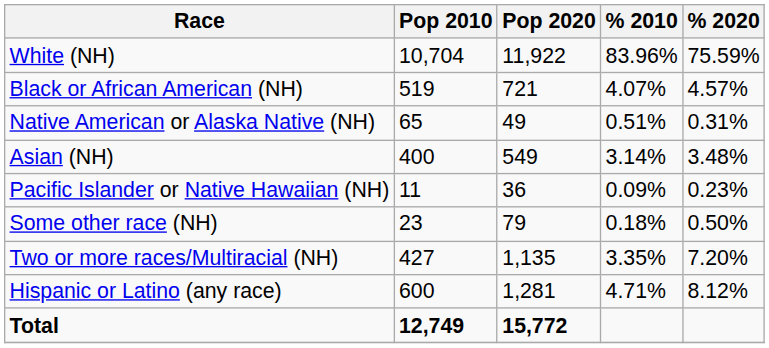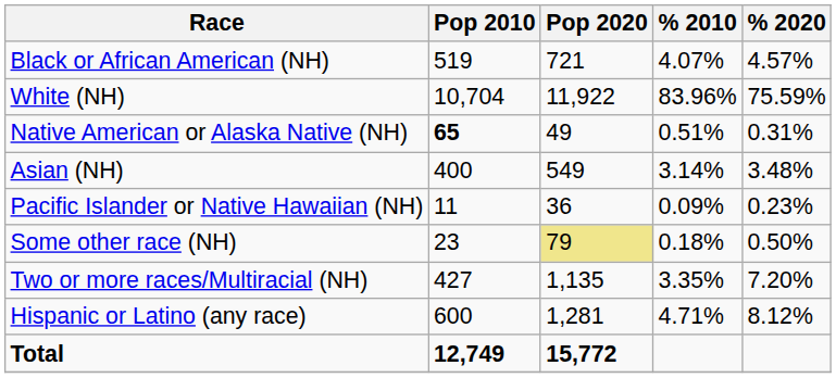rows swapped: White (NH) <-> Black or African American (NH)
Native American or Alaska Native (NH) | Pop 2010: normal -> bold
Some other race (NH) | Pop 2020: no background -> khaki background
